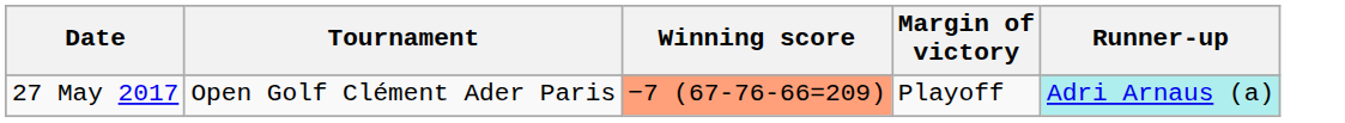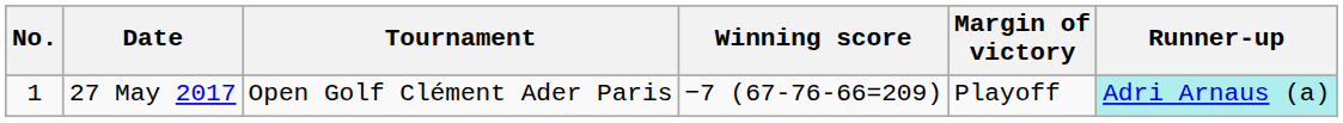+ column: No. | 1
27 May 2017 | Winning score: lightsalmon background -> no background
